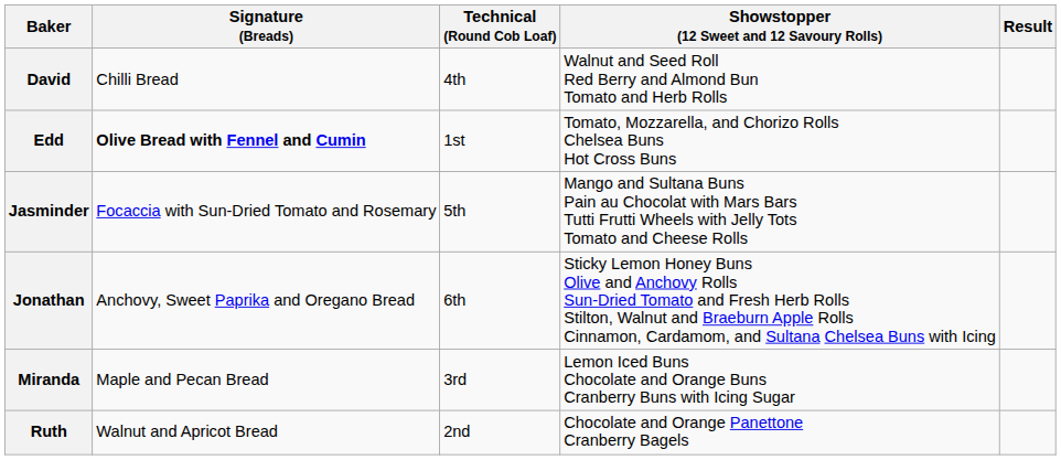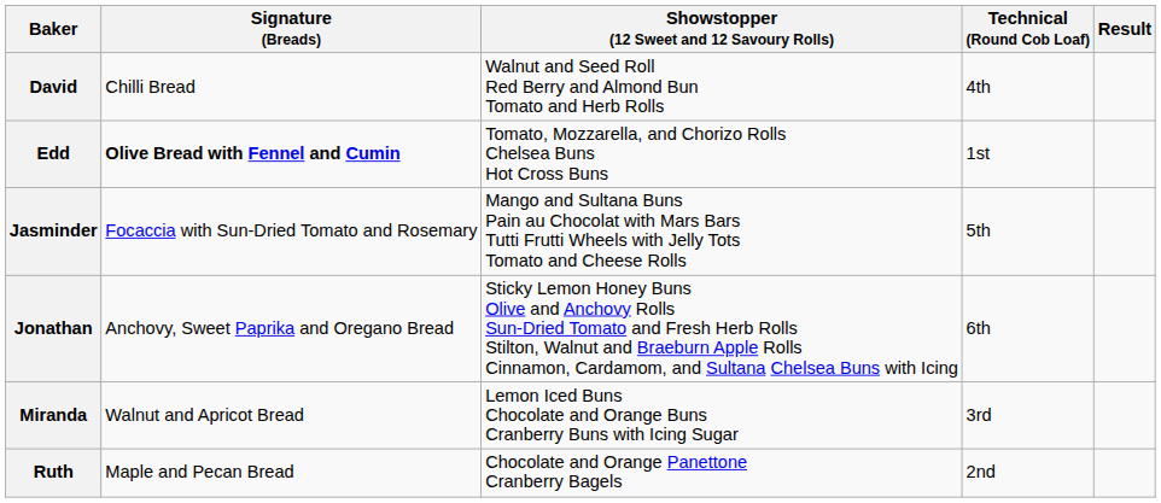columns swapped: Technical (Round Cob Loaf) <-> Showstopper (12 Sweet and 12 Savoury Rolls)
Miranda | Signature (Breads): Maple and Pecan Bread -> Walnut and Apricot Bread
Ruth | Signature (Breads): Walnut and Apricot Bread -> Maple and Pecan Bread
